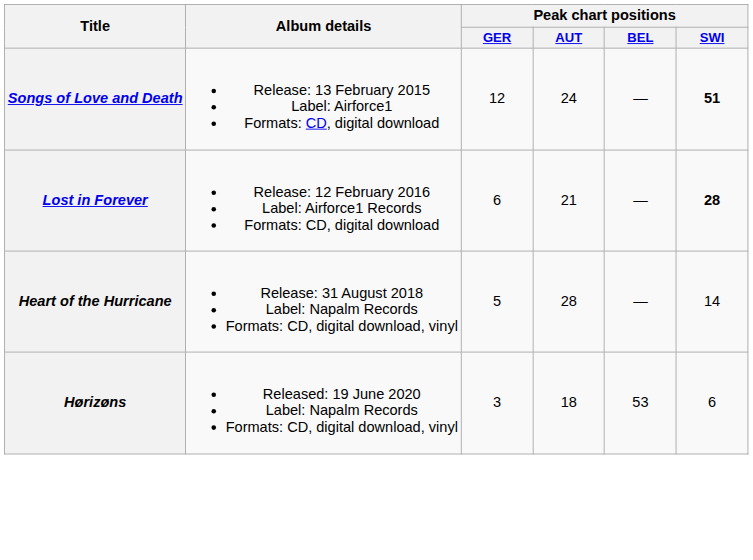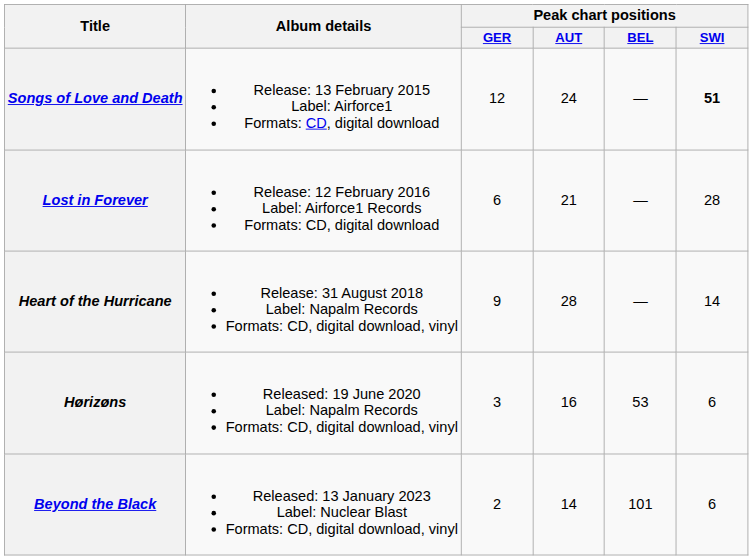Lost in Forever | Peak chart positions / SWI: bold -> normal
Heart of the Hurricane | Peak chart positions / GER: 5 -> 9
Hørizøns | Peak chart positions / AUT: 18 -> 16
+ row: Beyond the Black | Released: 13 January 2023 Label: Nuclear Blast Formats: CD, digital download, vinyl | 2 | 14 | 101 | 6
